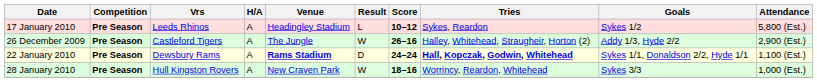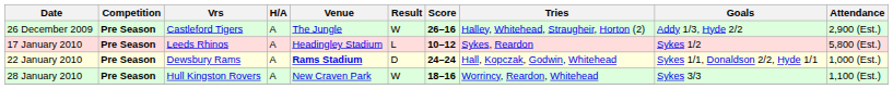rows swapped: 26 December 2009 <-> 17 January 2010
22 January 2010 | Tries: bold -> normal
22 January 2010 | Attendance: 1,100 (Est.) -> 1,000 (Est.)
28 January 2010 | Attendance: 1,000 (Est.) -> 1,100 (Est.)
